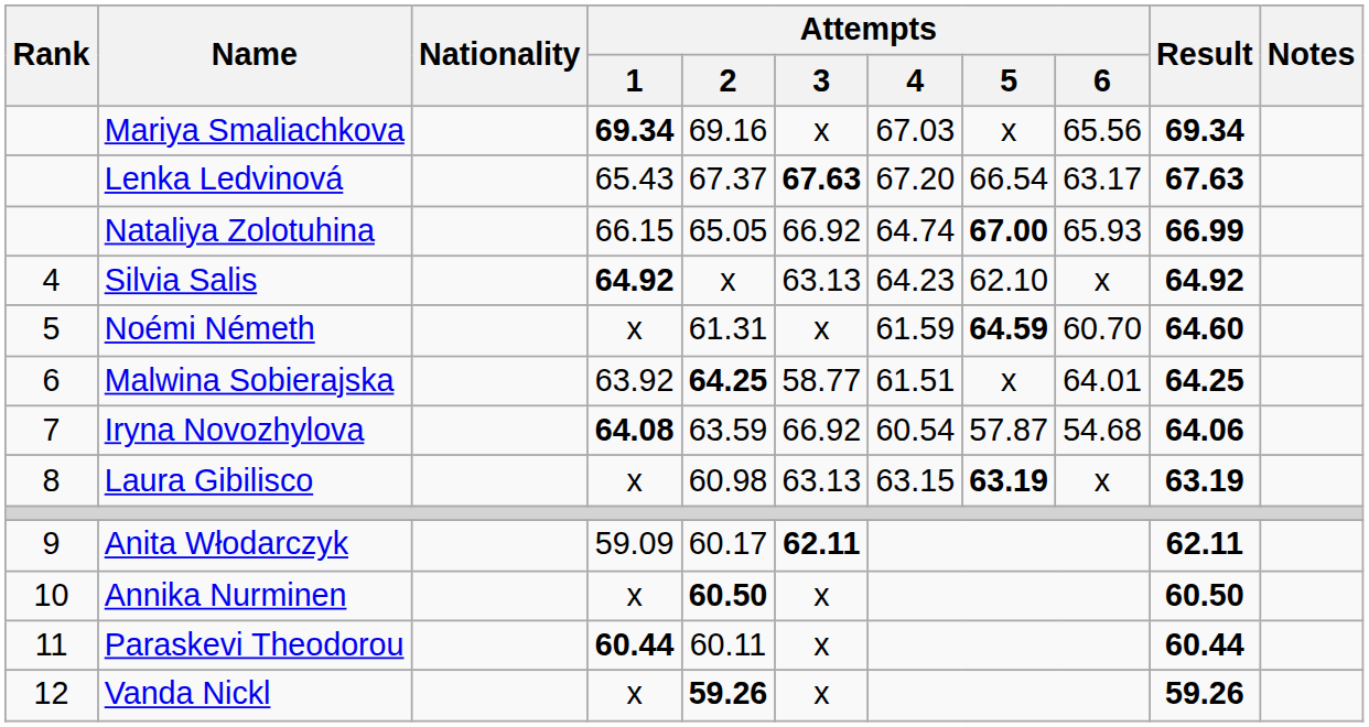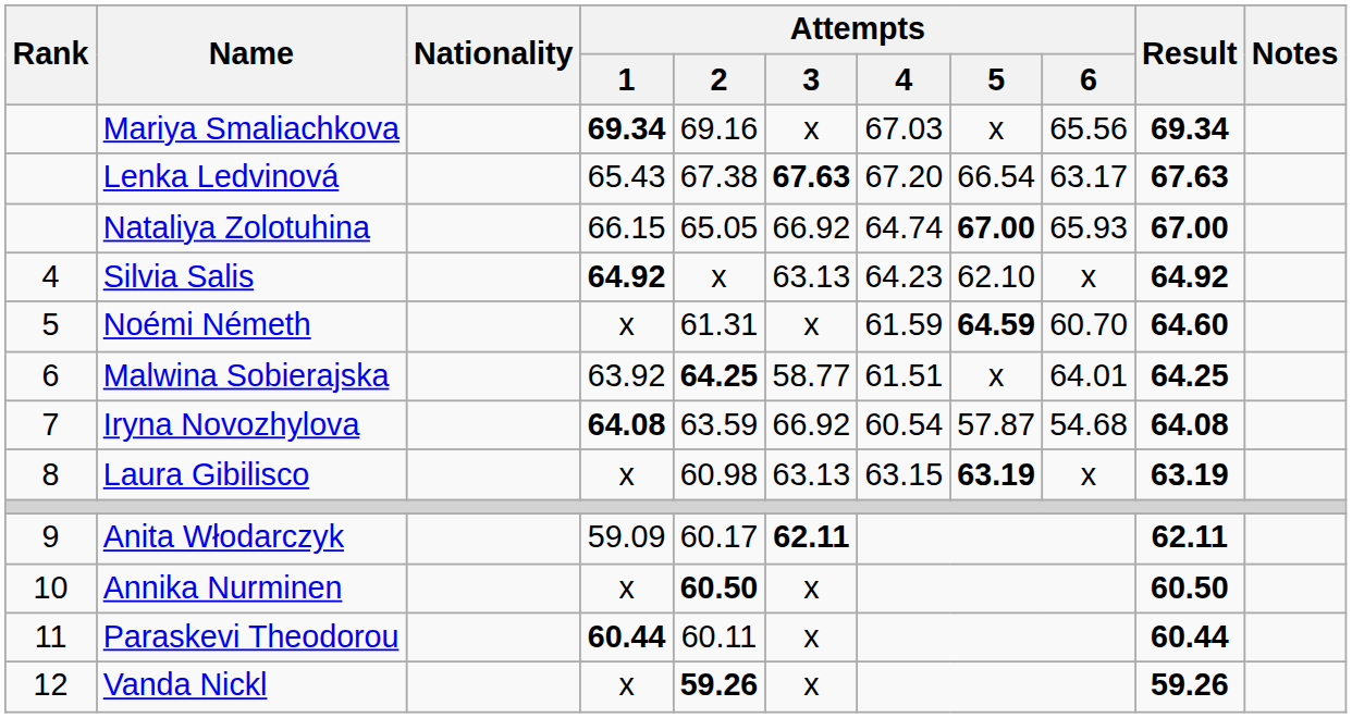Lenka Ledvinová | Attempts / 2: 67.37 -> 67.38
Nataliya Zolotuhina | Result: 66.99 -> 67.00
Iryna Novozhylova | Result: 64.06 -> 64.08
